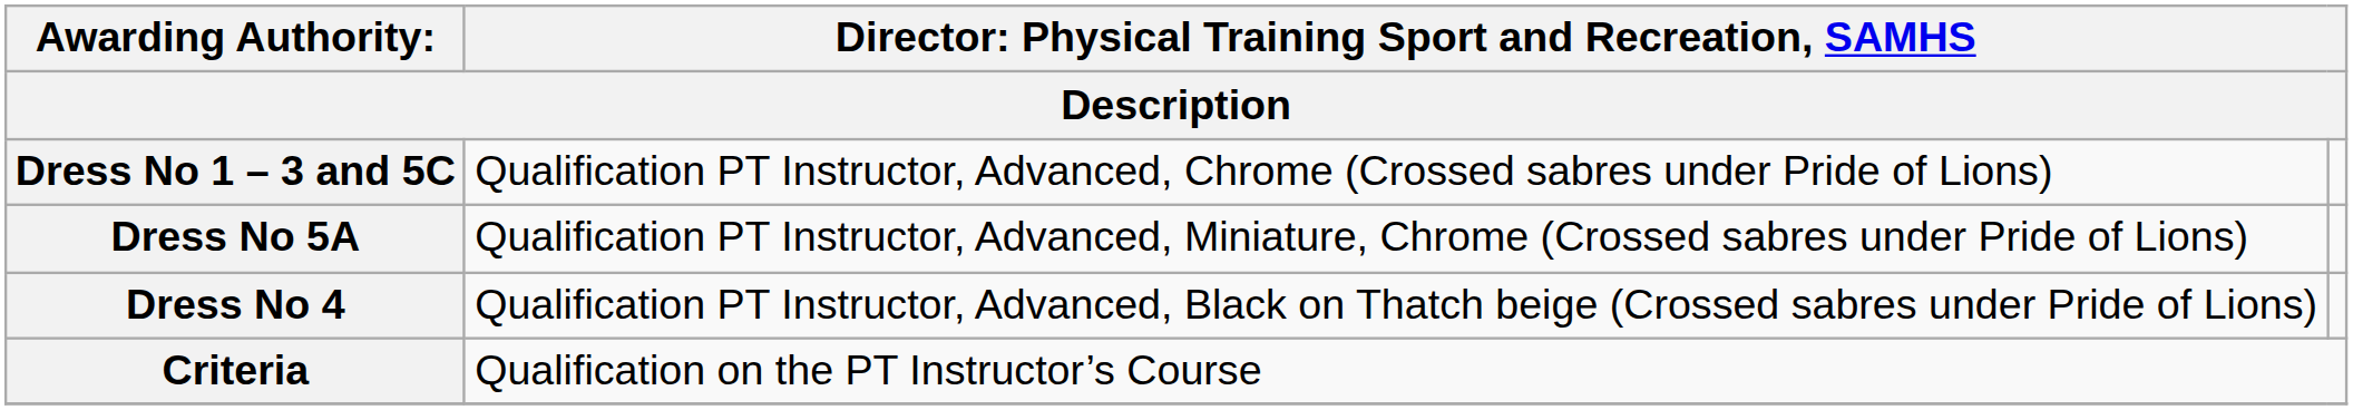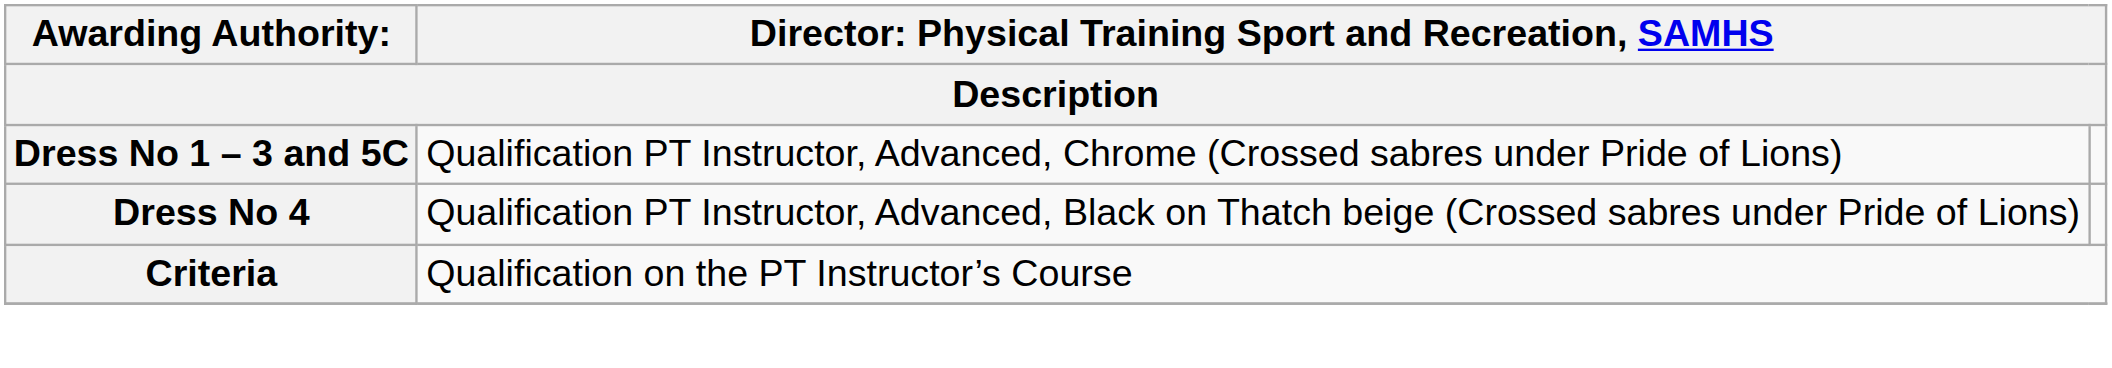- row: Dress No 5A | Qualification PT Instructor, Advanced, Miniature, Chrome (Crossed sabres under Pride of Lions)
